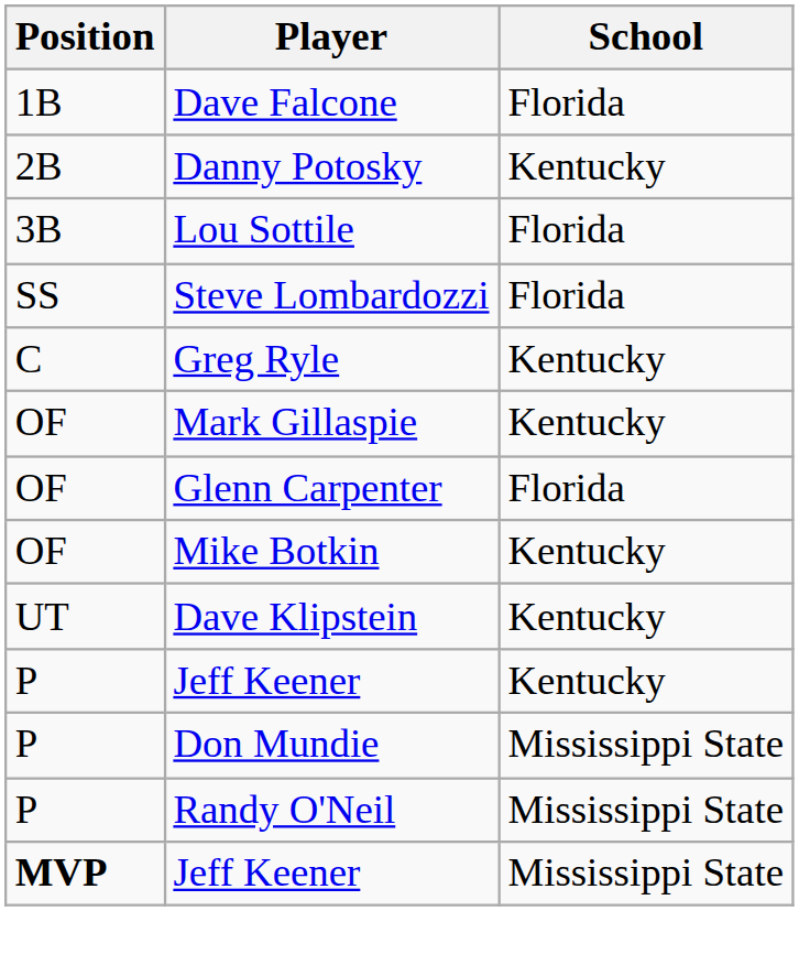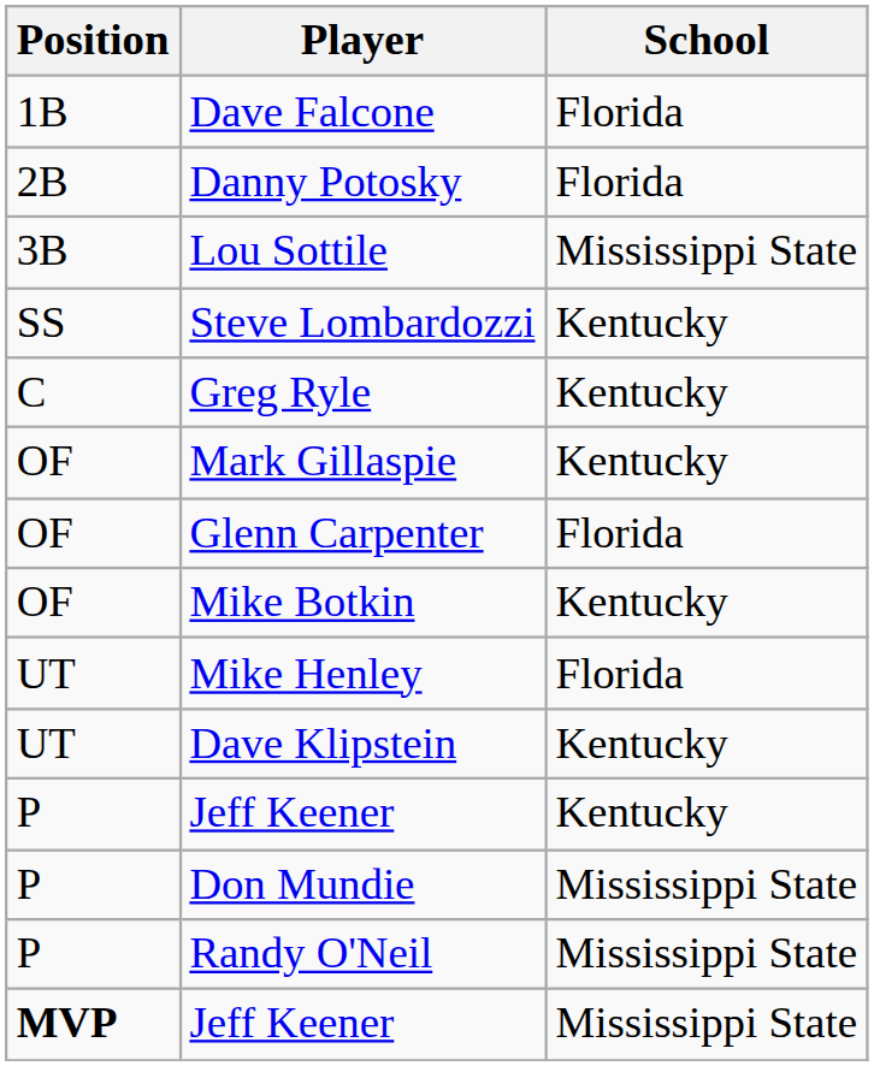Danny Potosky | School: Kentucky -> Florida
Lou Sottile | School: Florida -> Mississippi State
Steve Lombardozzi | School: Florida -> Kentucky
+ row: UT | Mike Henley | Florida
